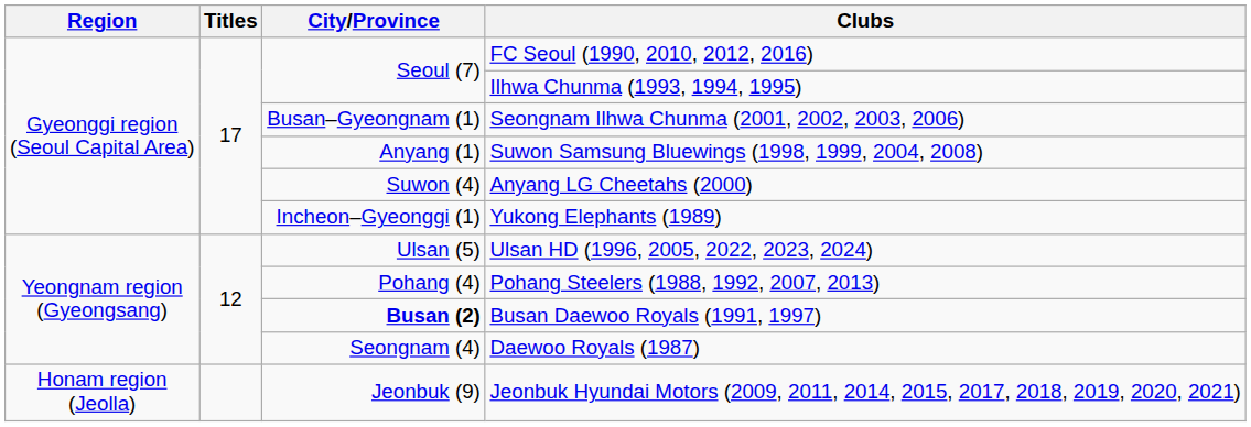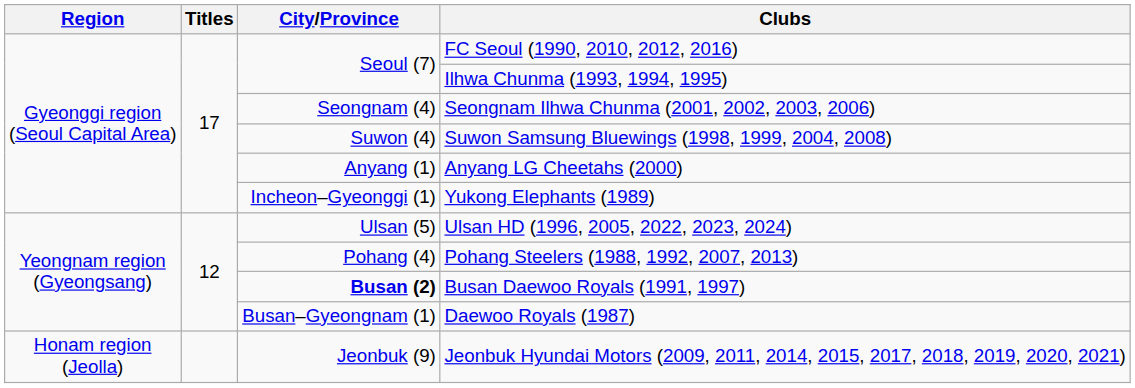Seongnam Ilhwa Chunma (2001, 2002, 2003, 2006) | City/Province: Busan–Gyeongnam (1) -> Seongnam (4)
Suwon Samsung Bluewings (1998, 1999, 2004, 2008) | City/Province: Anyang (1) -> Suwon (4)
Anyang LG Cheetahs (2000) | City/Province: Suwon (4) -> Anyang (1)
Daewoo Royals (1987) | City/Province: Seongnam (4) -> Busan–Gyeongnam (1)
